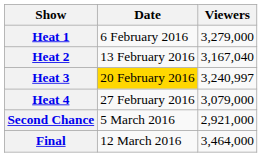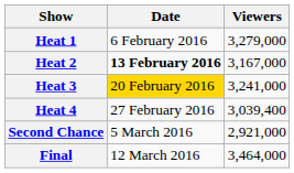Heat 2 | Date: normal -> bold
Heat 2 | Viewers: 3,167,040 -> 3,167,000
Heat 3 | Viewers: 3,240,997 -> 3,241,000
Heat 4 | Viewers: 3,079,000 -> 3,039,400
